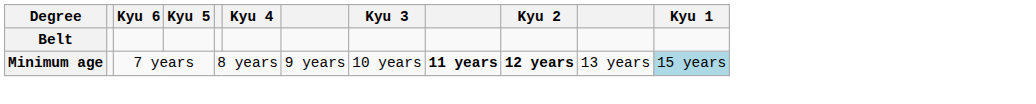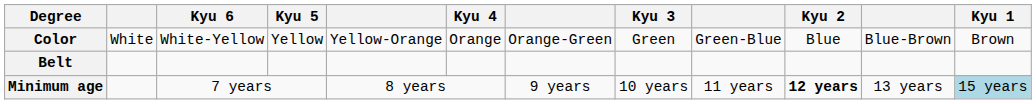+ row: Color | White | White-Yellow | Yellow | Yellow-Orange | Orange | Orange-Green | Green | Green-Blue | Blue | Blue-Brown | Brown
Minimum age | column 9: bold -> normal
